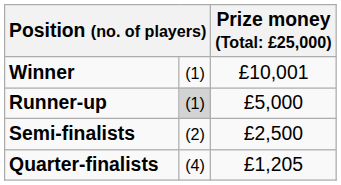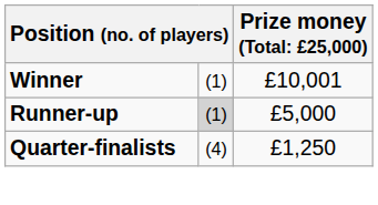- row: Semi-finalists | (2) | £2,500
Quarter-finalists | column 3: £1,205 -> £1,250
